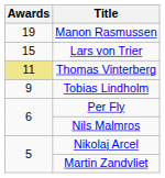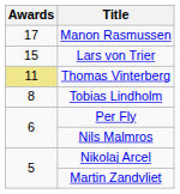Manon Rasmussen | Awards: 19 -> 17
Tobias Lindholm | Awards: 9 -> 8
